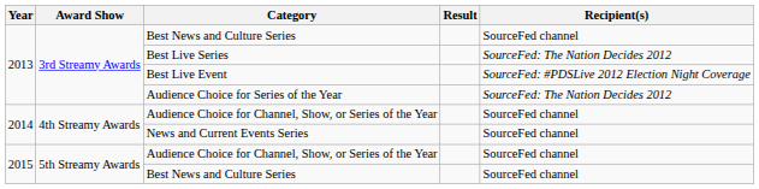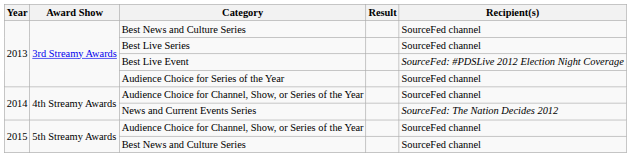Best Live Series | Recipient(s): SourceFed: The Nation Decides 2012 -> SourceFed channel
Audience Choice for Series of the Year | Recipient(s): SourceFed: The Nation Decides 2012 -> SourceFed channel
News and Current Events Series | Recipient(s): SourceFed channel -> SourceFed: The Nation Decides 2012
